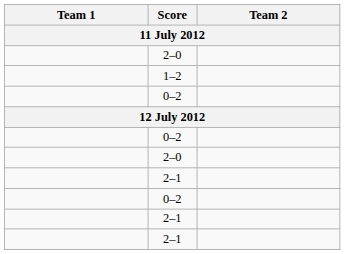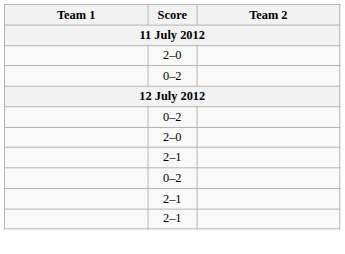- row: 1–2
